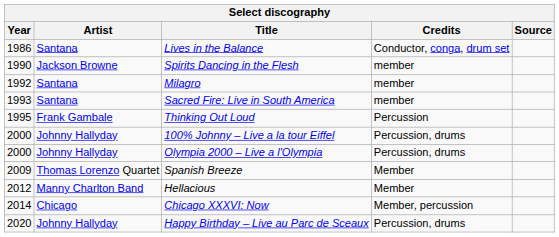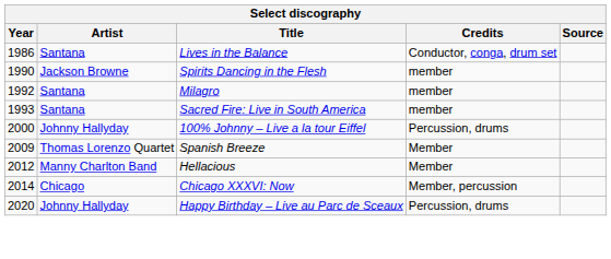- row: 1995 | Frank Gambale | Thinking Out Loud | Percussion
- row: 2000 | Johnny Hallyday | Olympia 2000 – Live a l'Olympia | Percussion, drums
